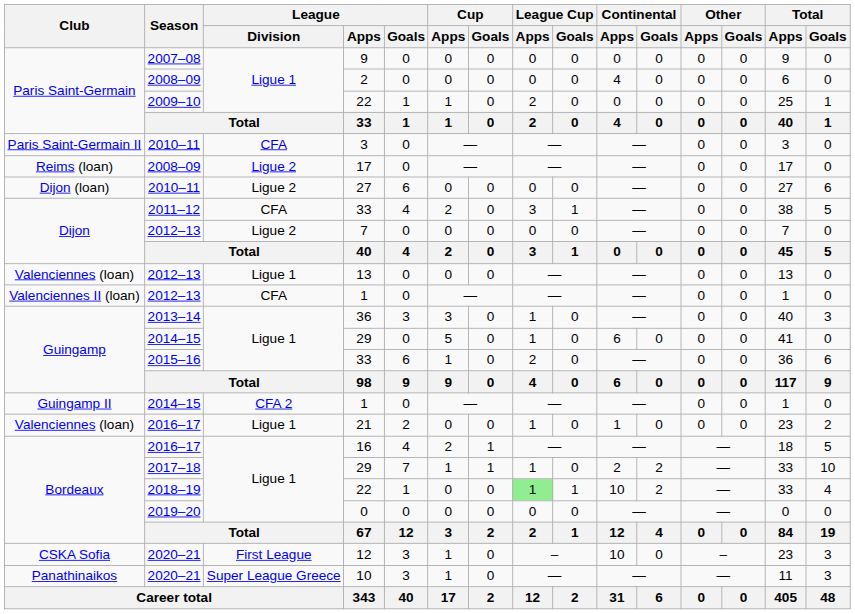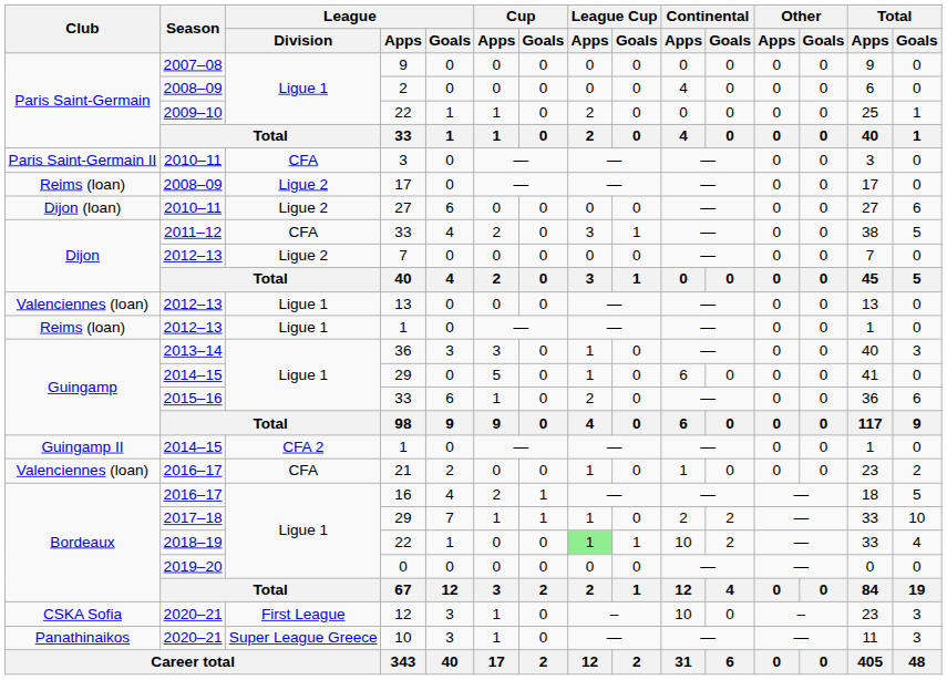2012–13 / 1 | Club: Valenciennes II (loan) -> Reims (loan)
2012–13 / 1 | League / Division: CFA -> Ligue 1
21 | League / Division: Ligue 1 -> CFA
